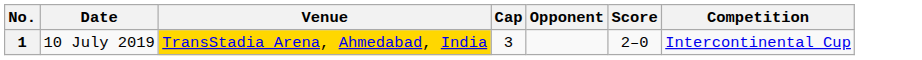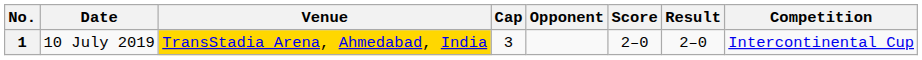+ column: Result | 2–0
